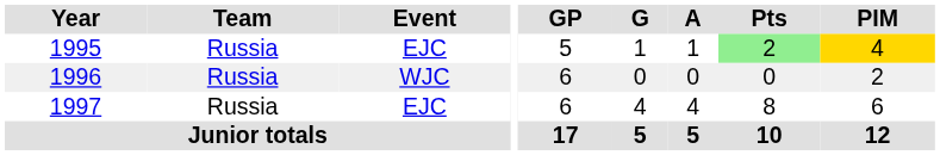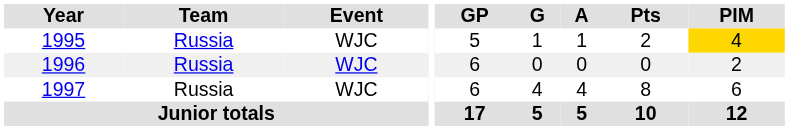1995 | Event: EJC -> WJC
1995 | Pts: lightgreen background -> no background
1997 | Event: EJC -> WJC
